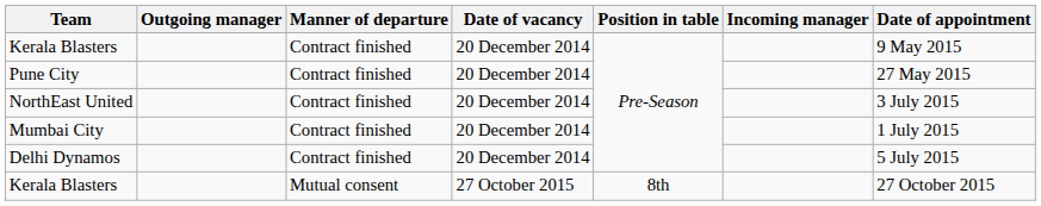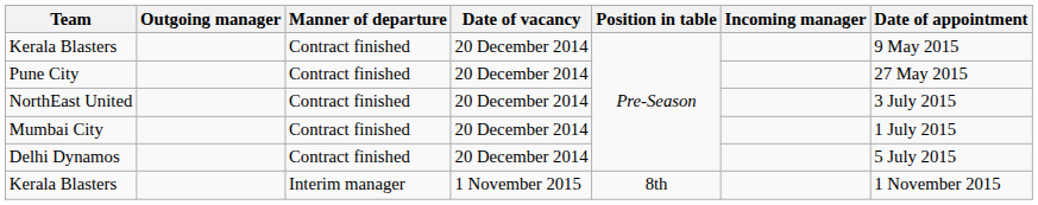- row: Kerala Blasters | Mutual consent | 27 October 2015 | 8th | 27 October 2015
+ row: Kerala Blasters | Interim manager | 1 November 2015 | 8th | 1 November 2015
